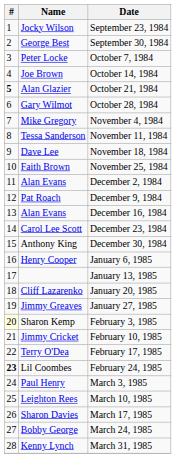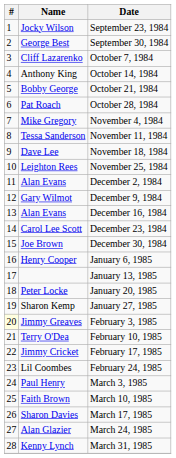October 7, 1984 | Name: Peter Locke -> Cliff Lazarenko
October 14, 1984 | Name: Joe Brown -> Anthony King
October 21, 1984 | #: bold -> normal
October 21, 1984 | Name: Alan Glazier -> Bobby George
October 28, 1984 | Name: Gary Wilmot -> Pat Roach
November 25, 1984 | Name: Faith Brown -> Leighton Rees
December 9, 1984 | Name: Pat Roach -> Gary Wilmot
December 30, 1984 | Name: Anthony King -> Joe Brown
January 20, 1985 | Name: Cliff Lazarenko -> Peter Locke
January 27, 1985 | Name: Jimmy Greaves -> Sharon Kemp
February 3, 1985 | Name: Sharon Kemp -> Jimmy Greaves
February 10, 1985 | Name: Jimmy Cricket -> Terry O'Dea
February 17, 1985 | Name: Terry O'Dea -> Jimmy Cricket
February 24, 1985 | #: bold -> normal
March 10, 1985 | Name: Leighton Rees -> Faith Brown
March 24, 1985 | Name: Bobby George -> Alan Glazier
